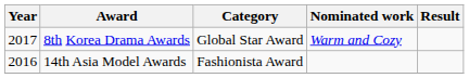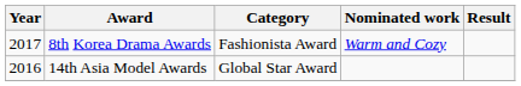8th Korea Drama Awards | Category: Global Star Award -> Fashionista Award
14th Asia Model Awards | Category: Fashionista Award -> Global Star Award
